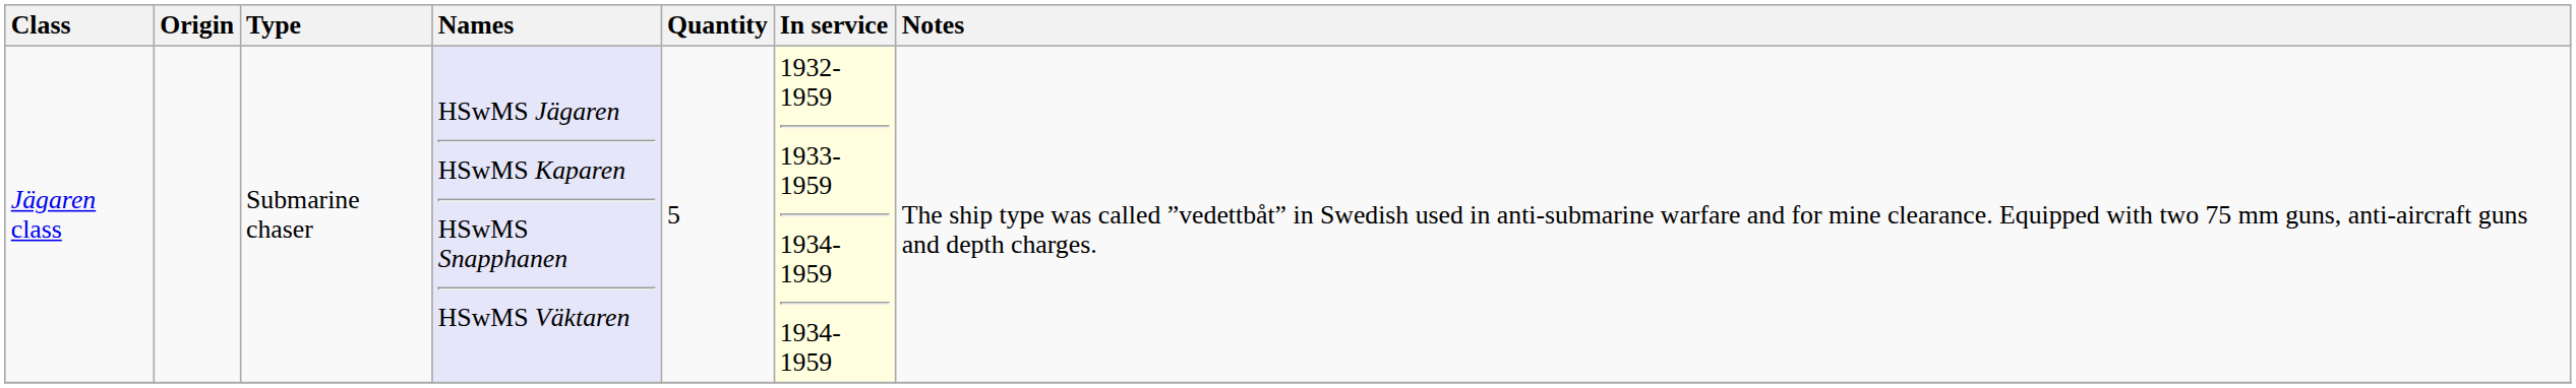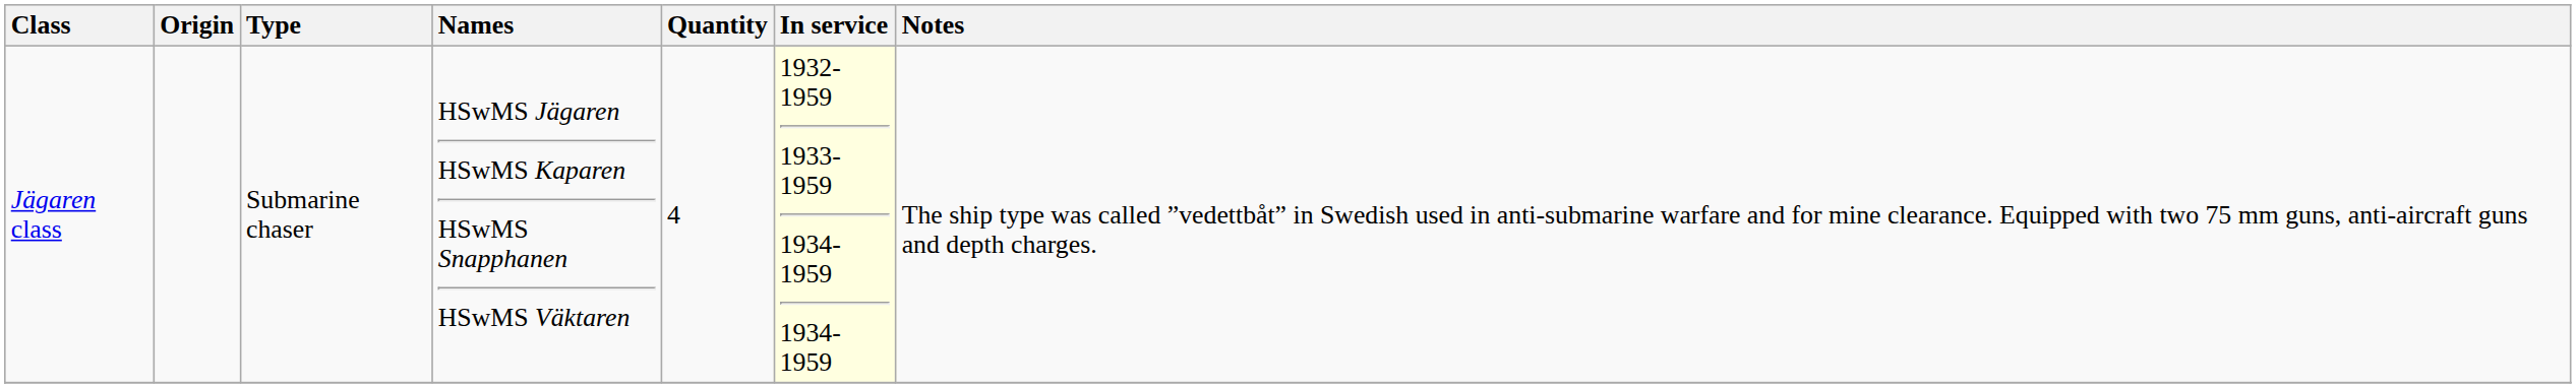Jägaren class | Names: lavender background -> no background
Jägaren class | Quantity: 5 -> 4
